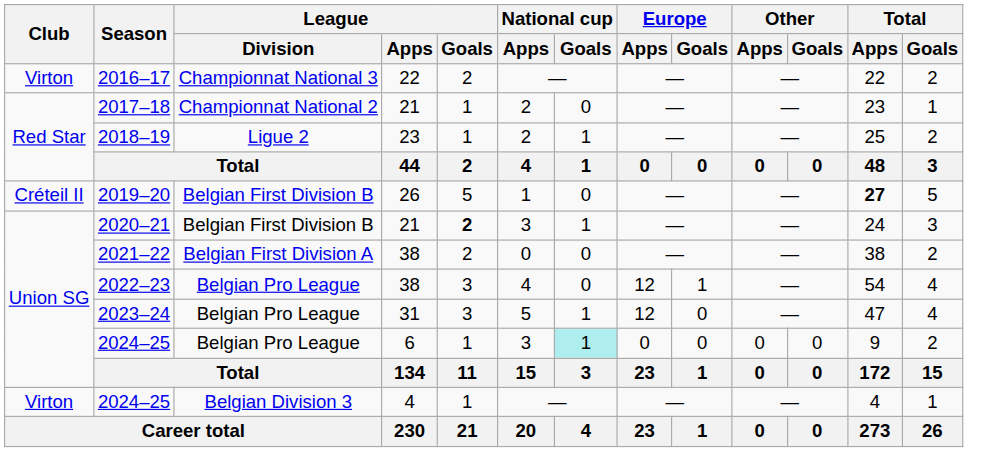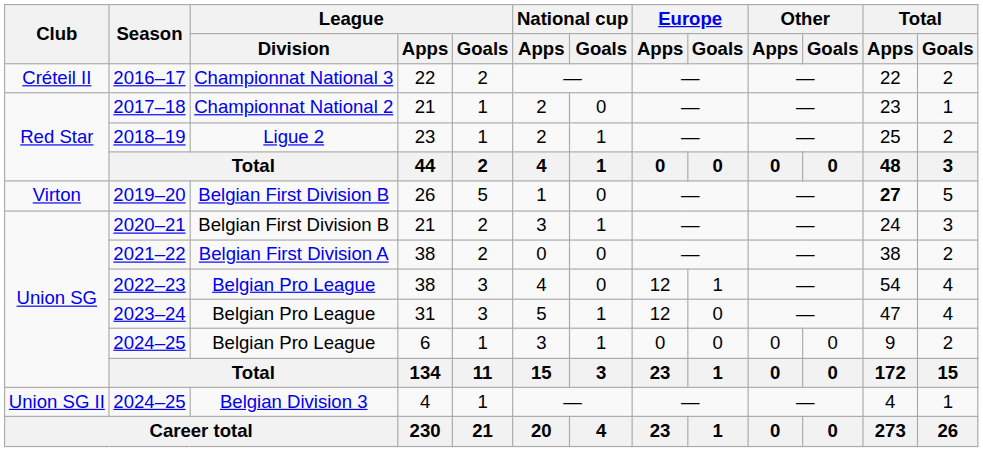2016–17 | Club: Virton -> Créteil II
2019–20 | Club: Créteil II -> Virton
2020–21 | League / Goals: bold -> normal
2024–25 / 6 | National cup / Goals: paleturquoise background -> no background
2024–25 / 4 | Club: Virton -> Union SG II
